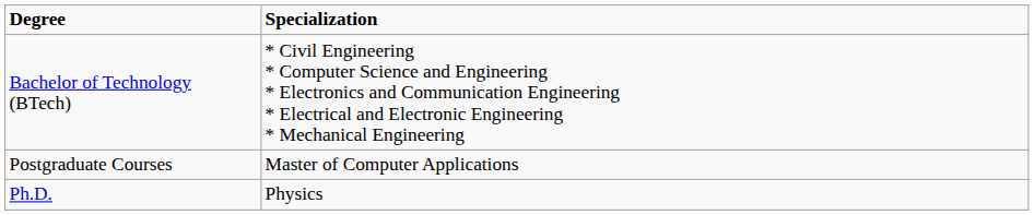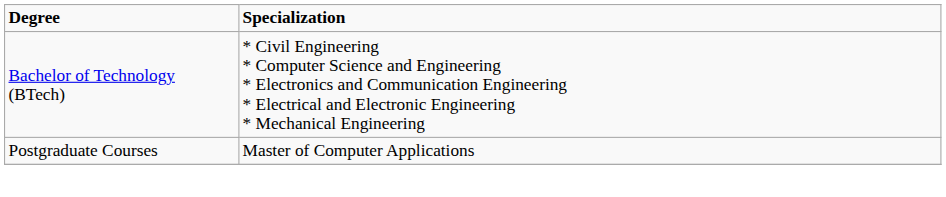- row: Ph.D. | Physics
